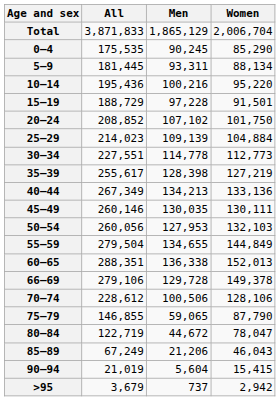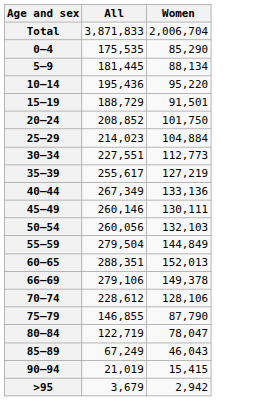- column: Men | 1,865,129 | 90,245 | 93,311 | 100,216 | 97,228 | 107,102 | 109,139 | 114,778 | 128,398 | 134,213 | 130,035 | 127,953 | 134,655 | 136,338 | 129,728 | 100,506 | 59,065 | 44,672 | 21,206 | 5,604 | 737
